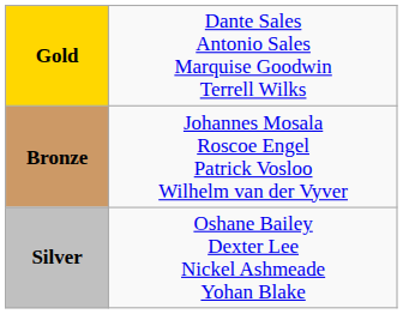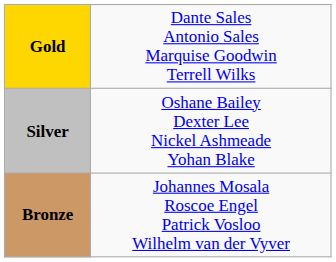rows swapped: Silver <-> Bronze
